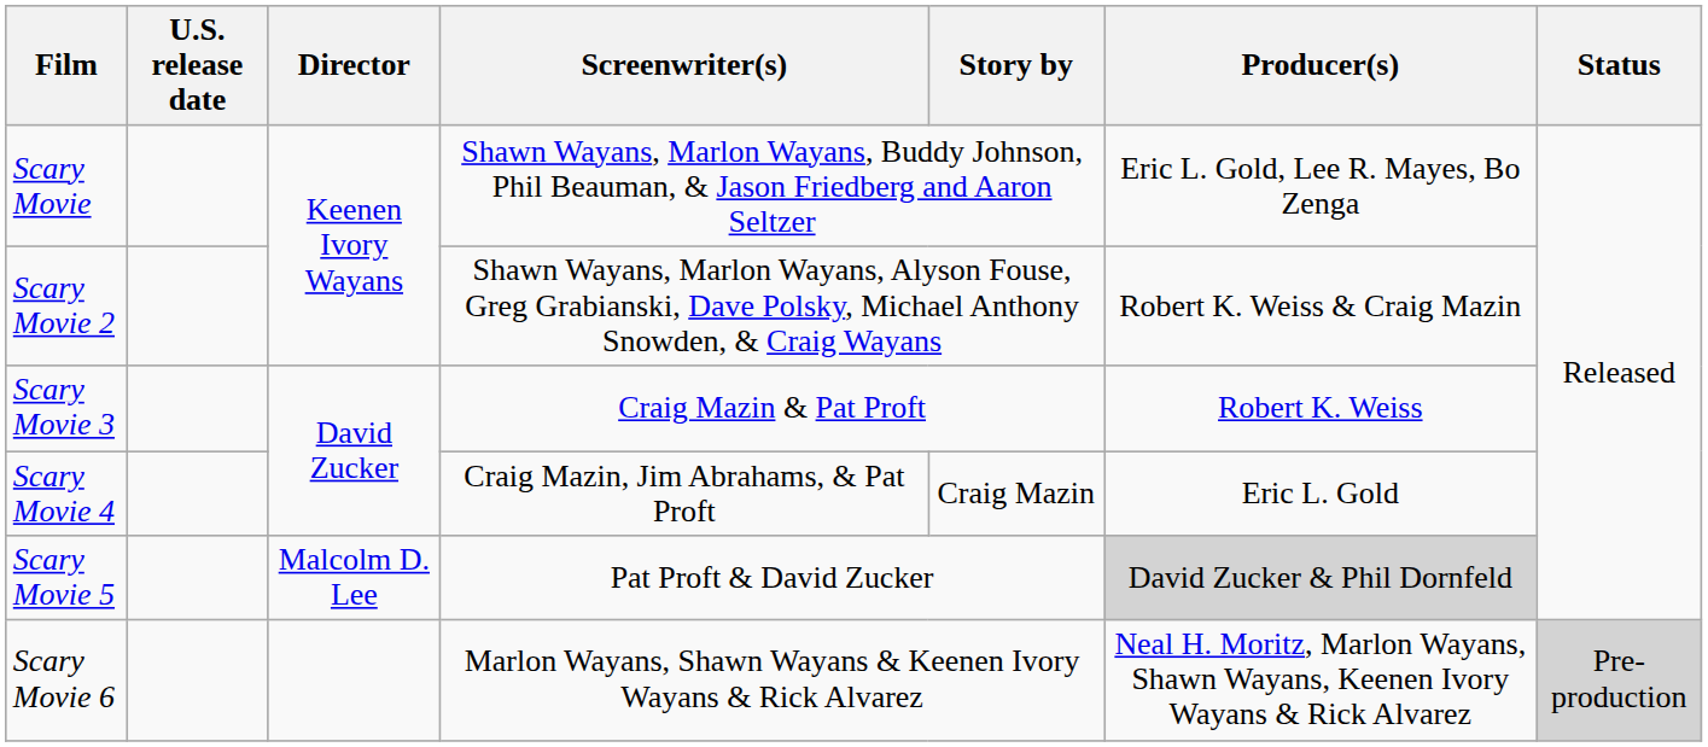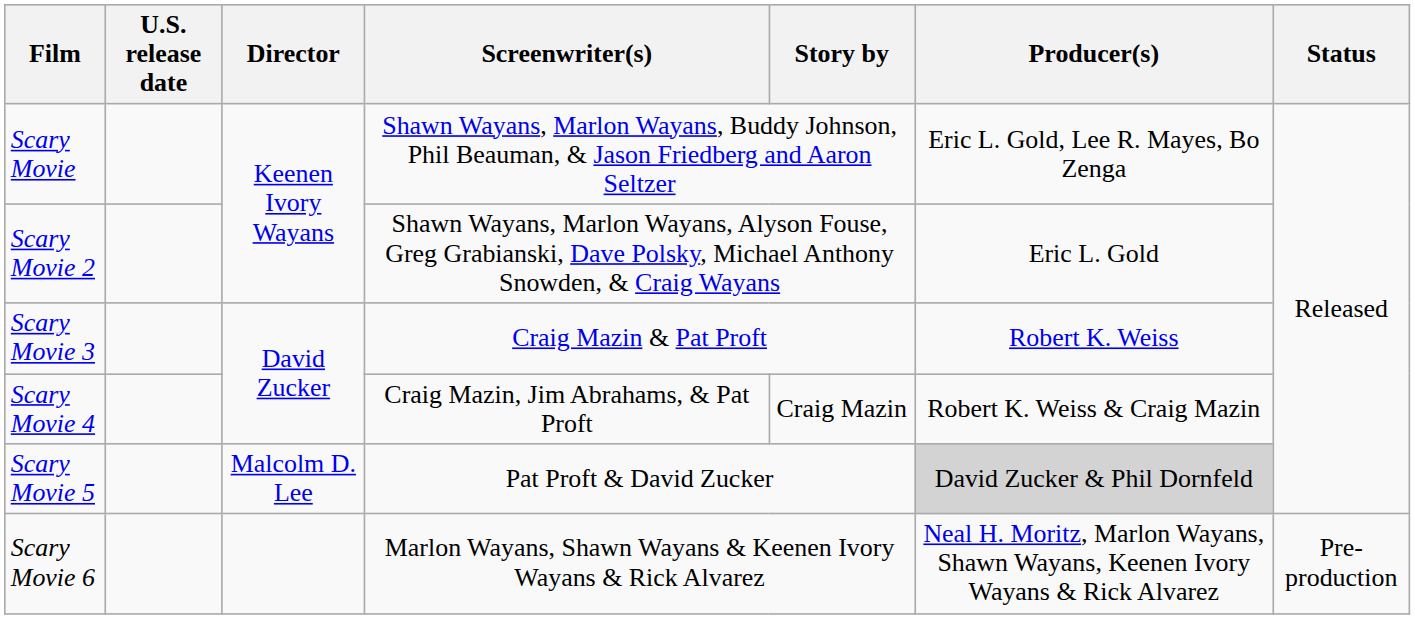Scary Movie 2 | Producer(s): Robert K. Weiss & Craig Mazin -> Eric L. Gold
Scary Movie 4 | Producer(s): Eric L. Gold -> Robert K. Weiss & Craig Mazin
Scary Movie 6 | Status: lightgrey background -> no background
